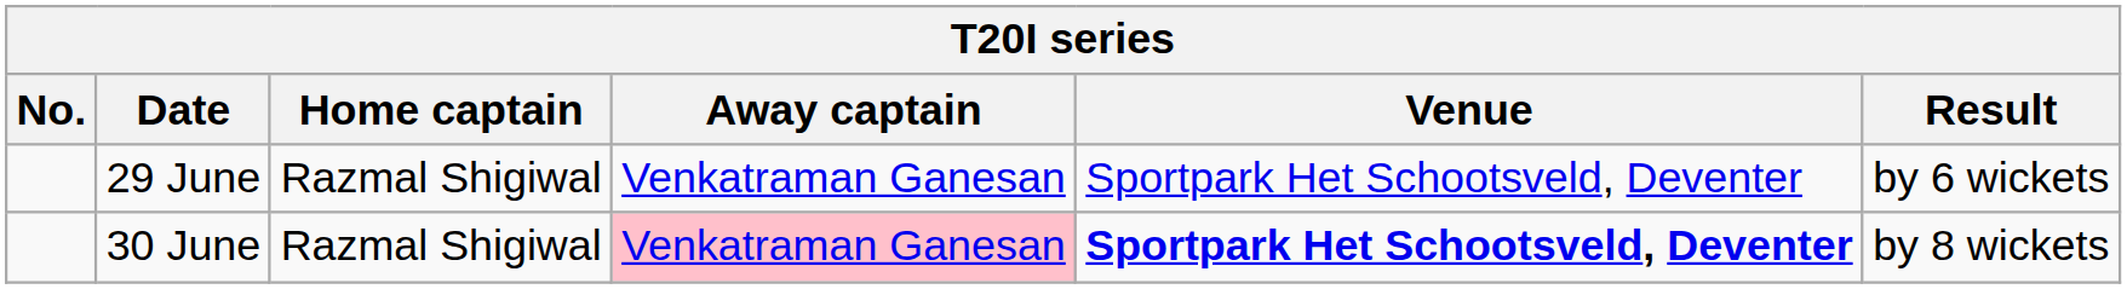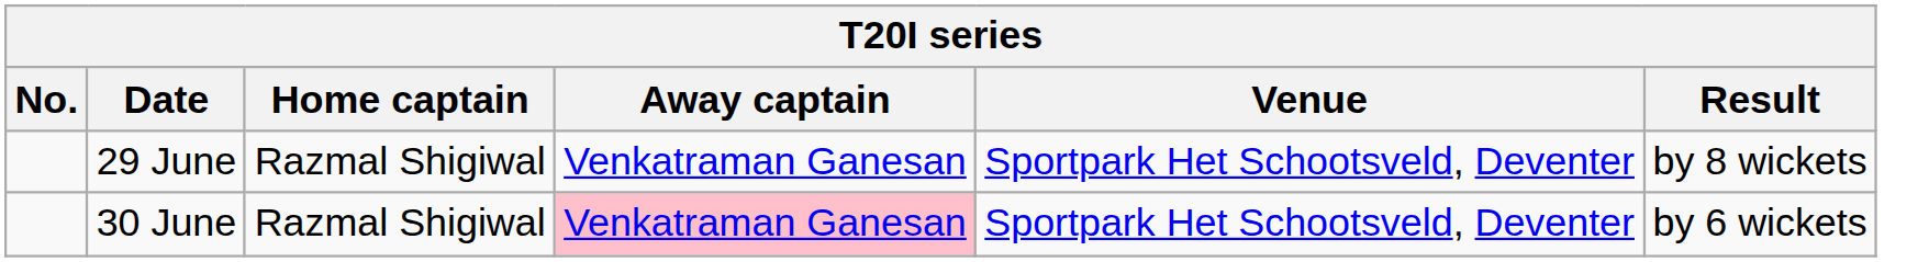29 June | Result: by 6 wickets -> by 8 wickets
30 June | Venue: bold -> normal
30 June | Result: by 8 wickets -> by 6 wickets
